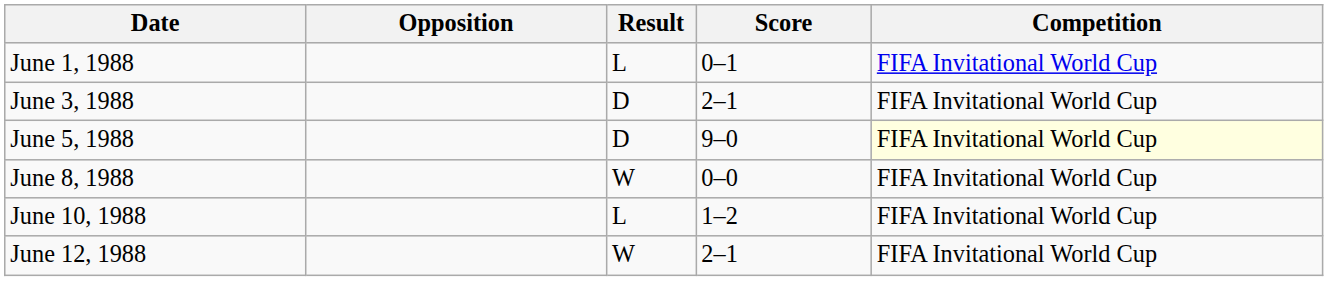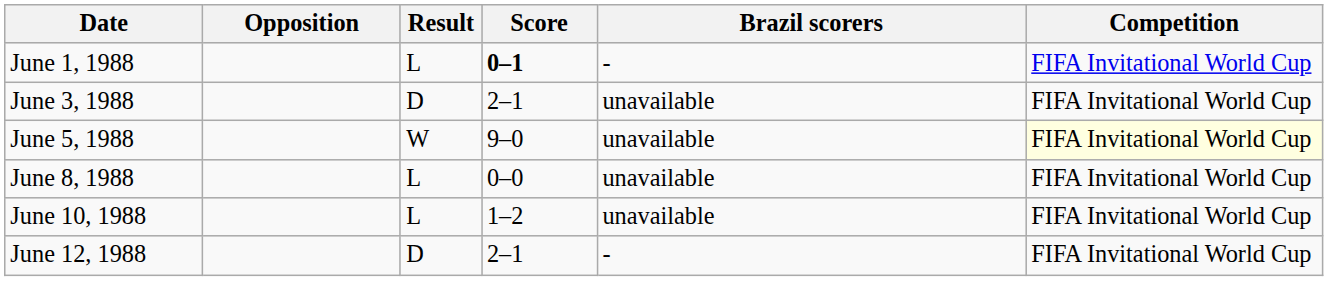+ column: Brazil scorers | - | unavailable | unavailable | unavailable | unavailable | -
June 1, 1988 | Score: normal -> bold
June 5, 1988 | Result: D -> W
June 8, 1988 | Result: W -> L
June 12, 1988 | Result: W -> D
